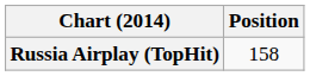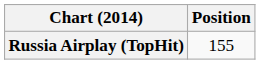Russia Airplay (TopHit) | Position: 158 -> 155
